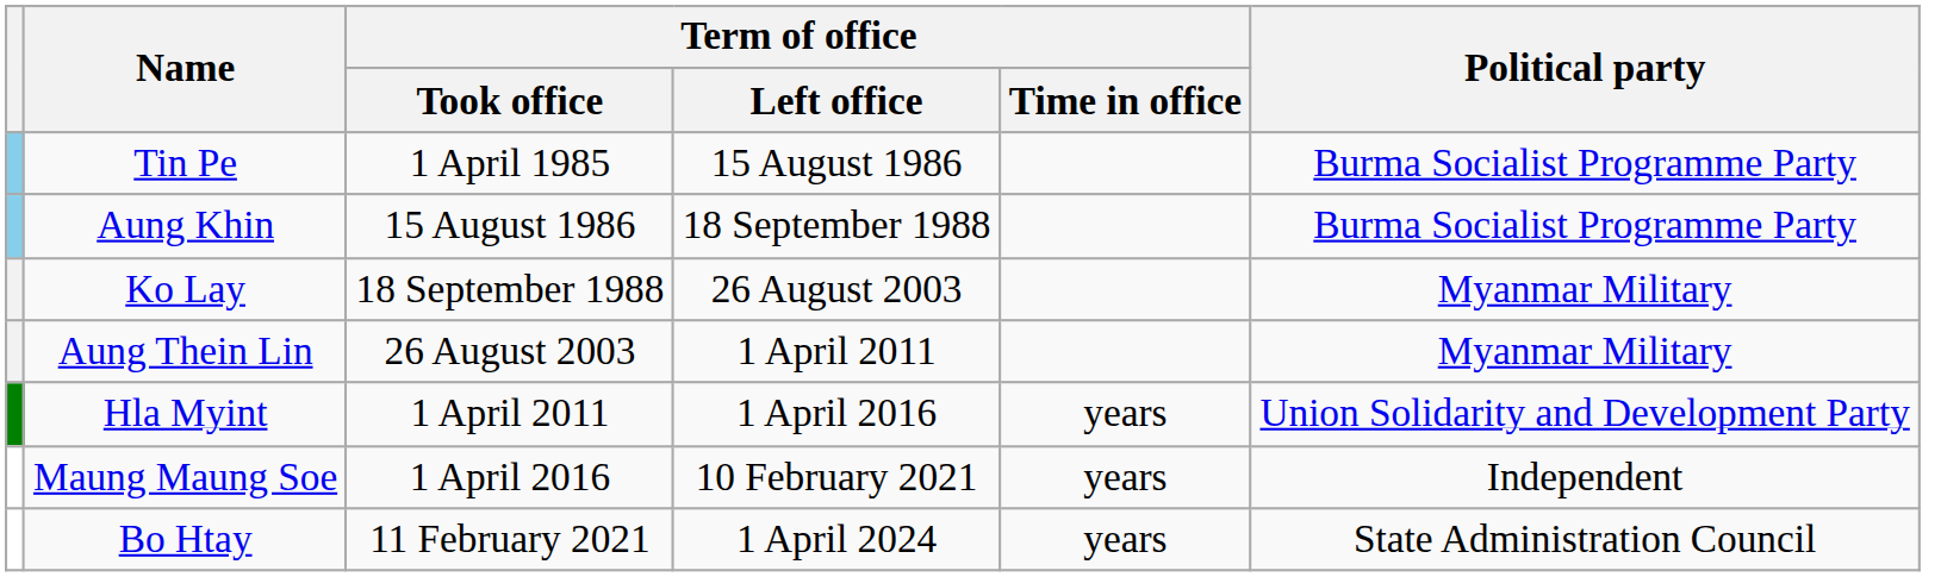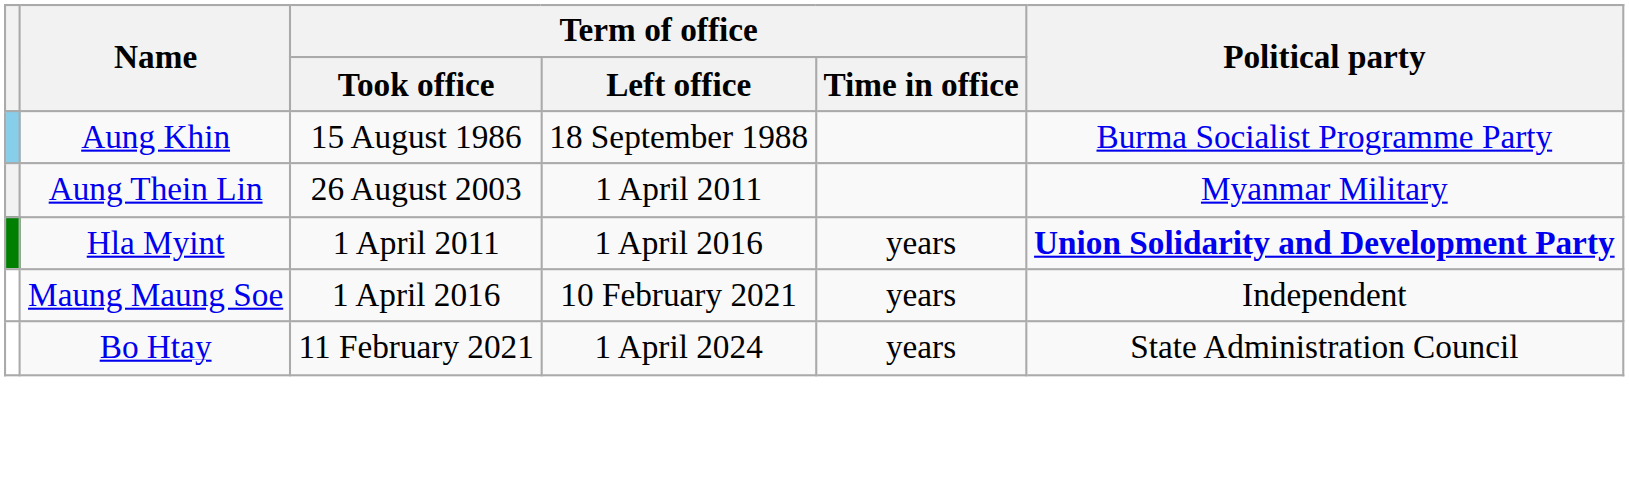- row: Tin Pe | 1 April 1985 | 15 August 1986 | Burma Socialist Programme Party
- row: Ko Lay | 18 September 1988 | 26 August 2003 | Myanmar Military
Hla Myint | Political party: normal -> bold
